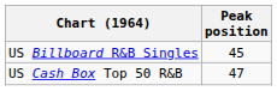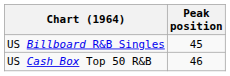US Cash Box Top 50 R&B | Peak position: 47 -> 46
